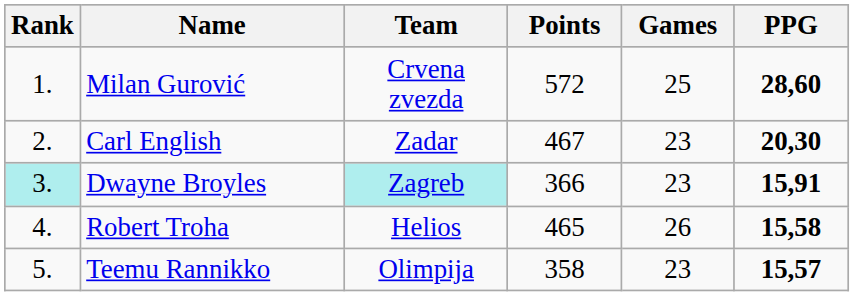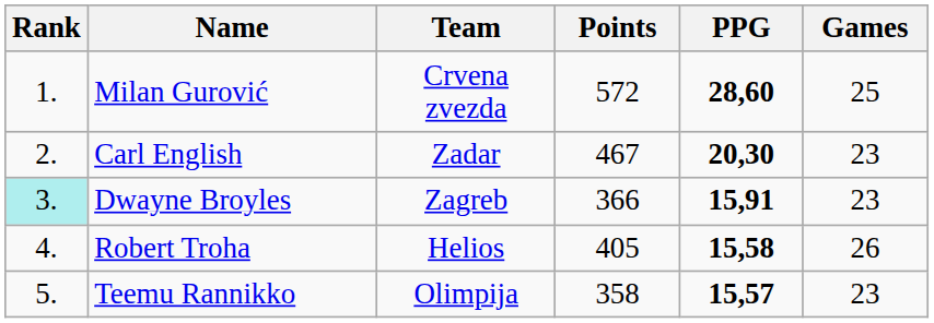columns swapped: Games <-> PPG
Dwayne Broyles | Team: paleturquoise background -> no background
Robert Troha | Points: 465 -> 405
